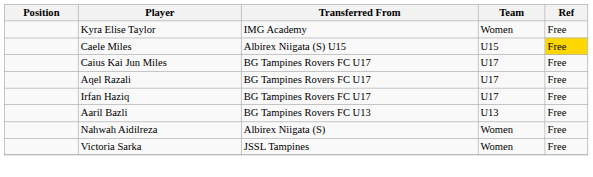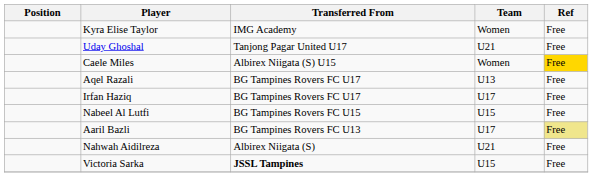+ row: Uday Ghoshal | Tanjong Pagar United U17 | U21 | Free
Caele Miles | Team: U15 -> Women
- row: Caius Kai Jun Miles | BG Tampines Rovers FC U17 | U17 | Free
Aqel Razali | Team: U17 -> U13
+ row: Nabeel Al Lutfi | BG Tampines Rovers FC U15 | U15 | Free
Aaril Bazli | Team: U13 -> U17
Aaril Bazli | Ref: no background -> khaki background
Nahwah Aidilreza | Team: Women -> U21
Victoria Sarka | Transferred From: normal -> bold
Victoria Sarka | Team: Women -> U15
